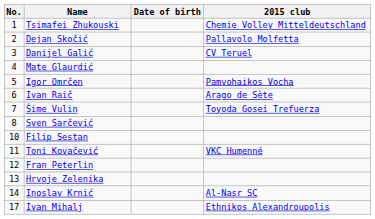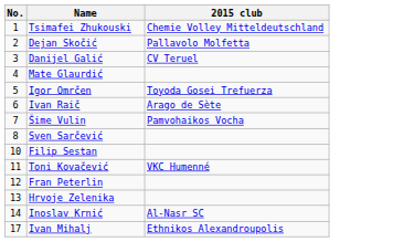- column: Date of birth
Igor Omrčen | 2015 club: Pamvohaikos Vocha -> Toyoda Gosei Trefuerza
Šime Vulin | 2015 club: Toyoda Gosei Trefuerza -> Pamvohaikos Vocha
